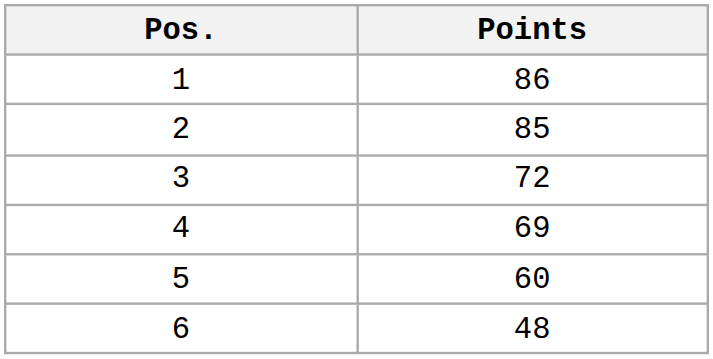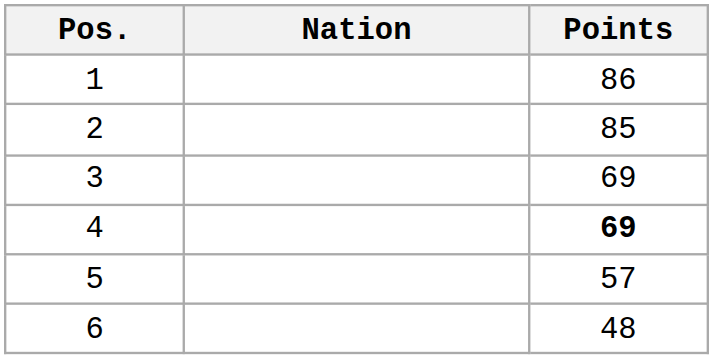+ column: Nation
3 | Points: 72 -> 69
4 | Points: normal -> bold
5 | Points: 60 -> 57
